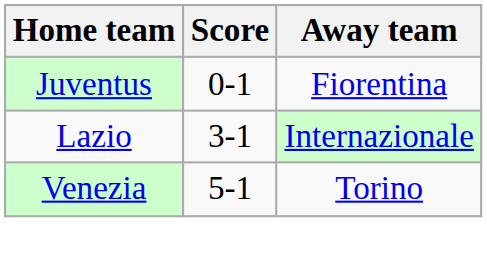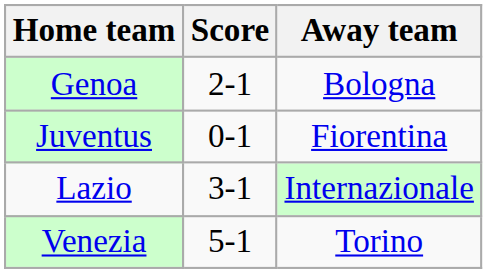+ row: Genoa | 2-1 | Bologna
